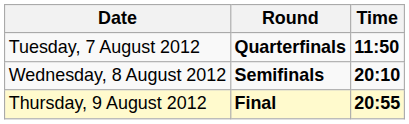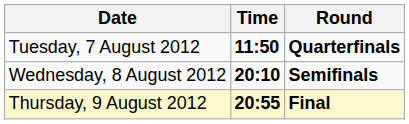columns swapped: Time <-> Round
